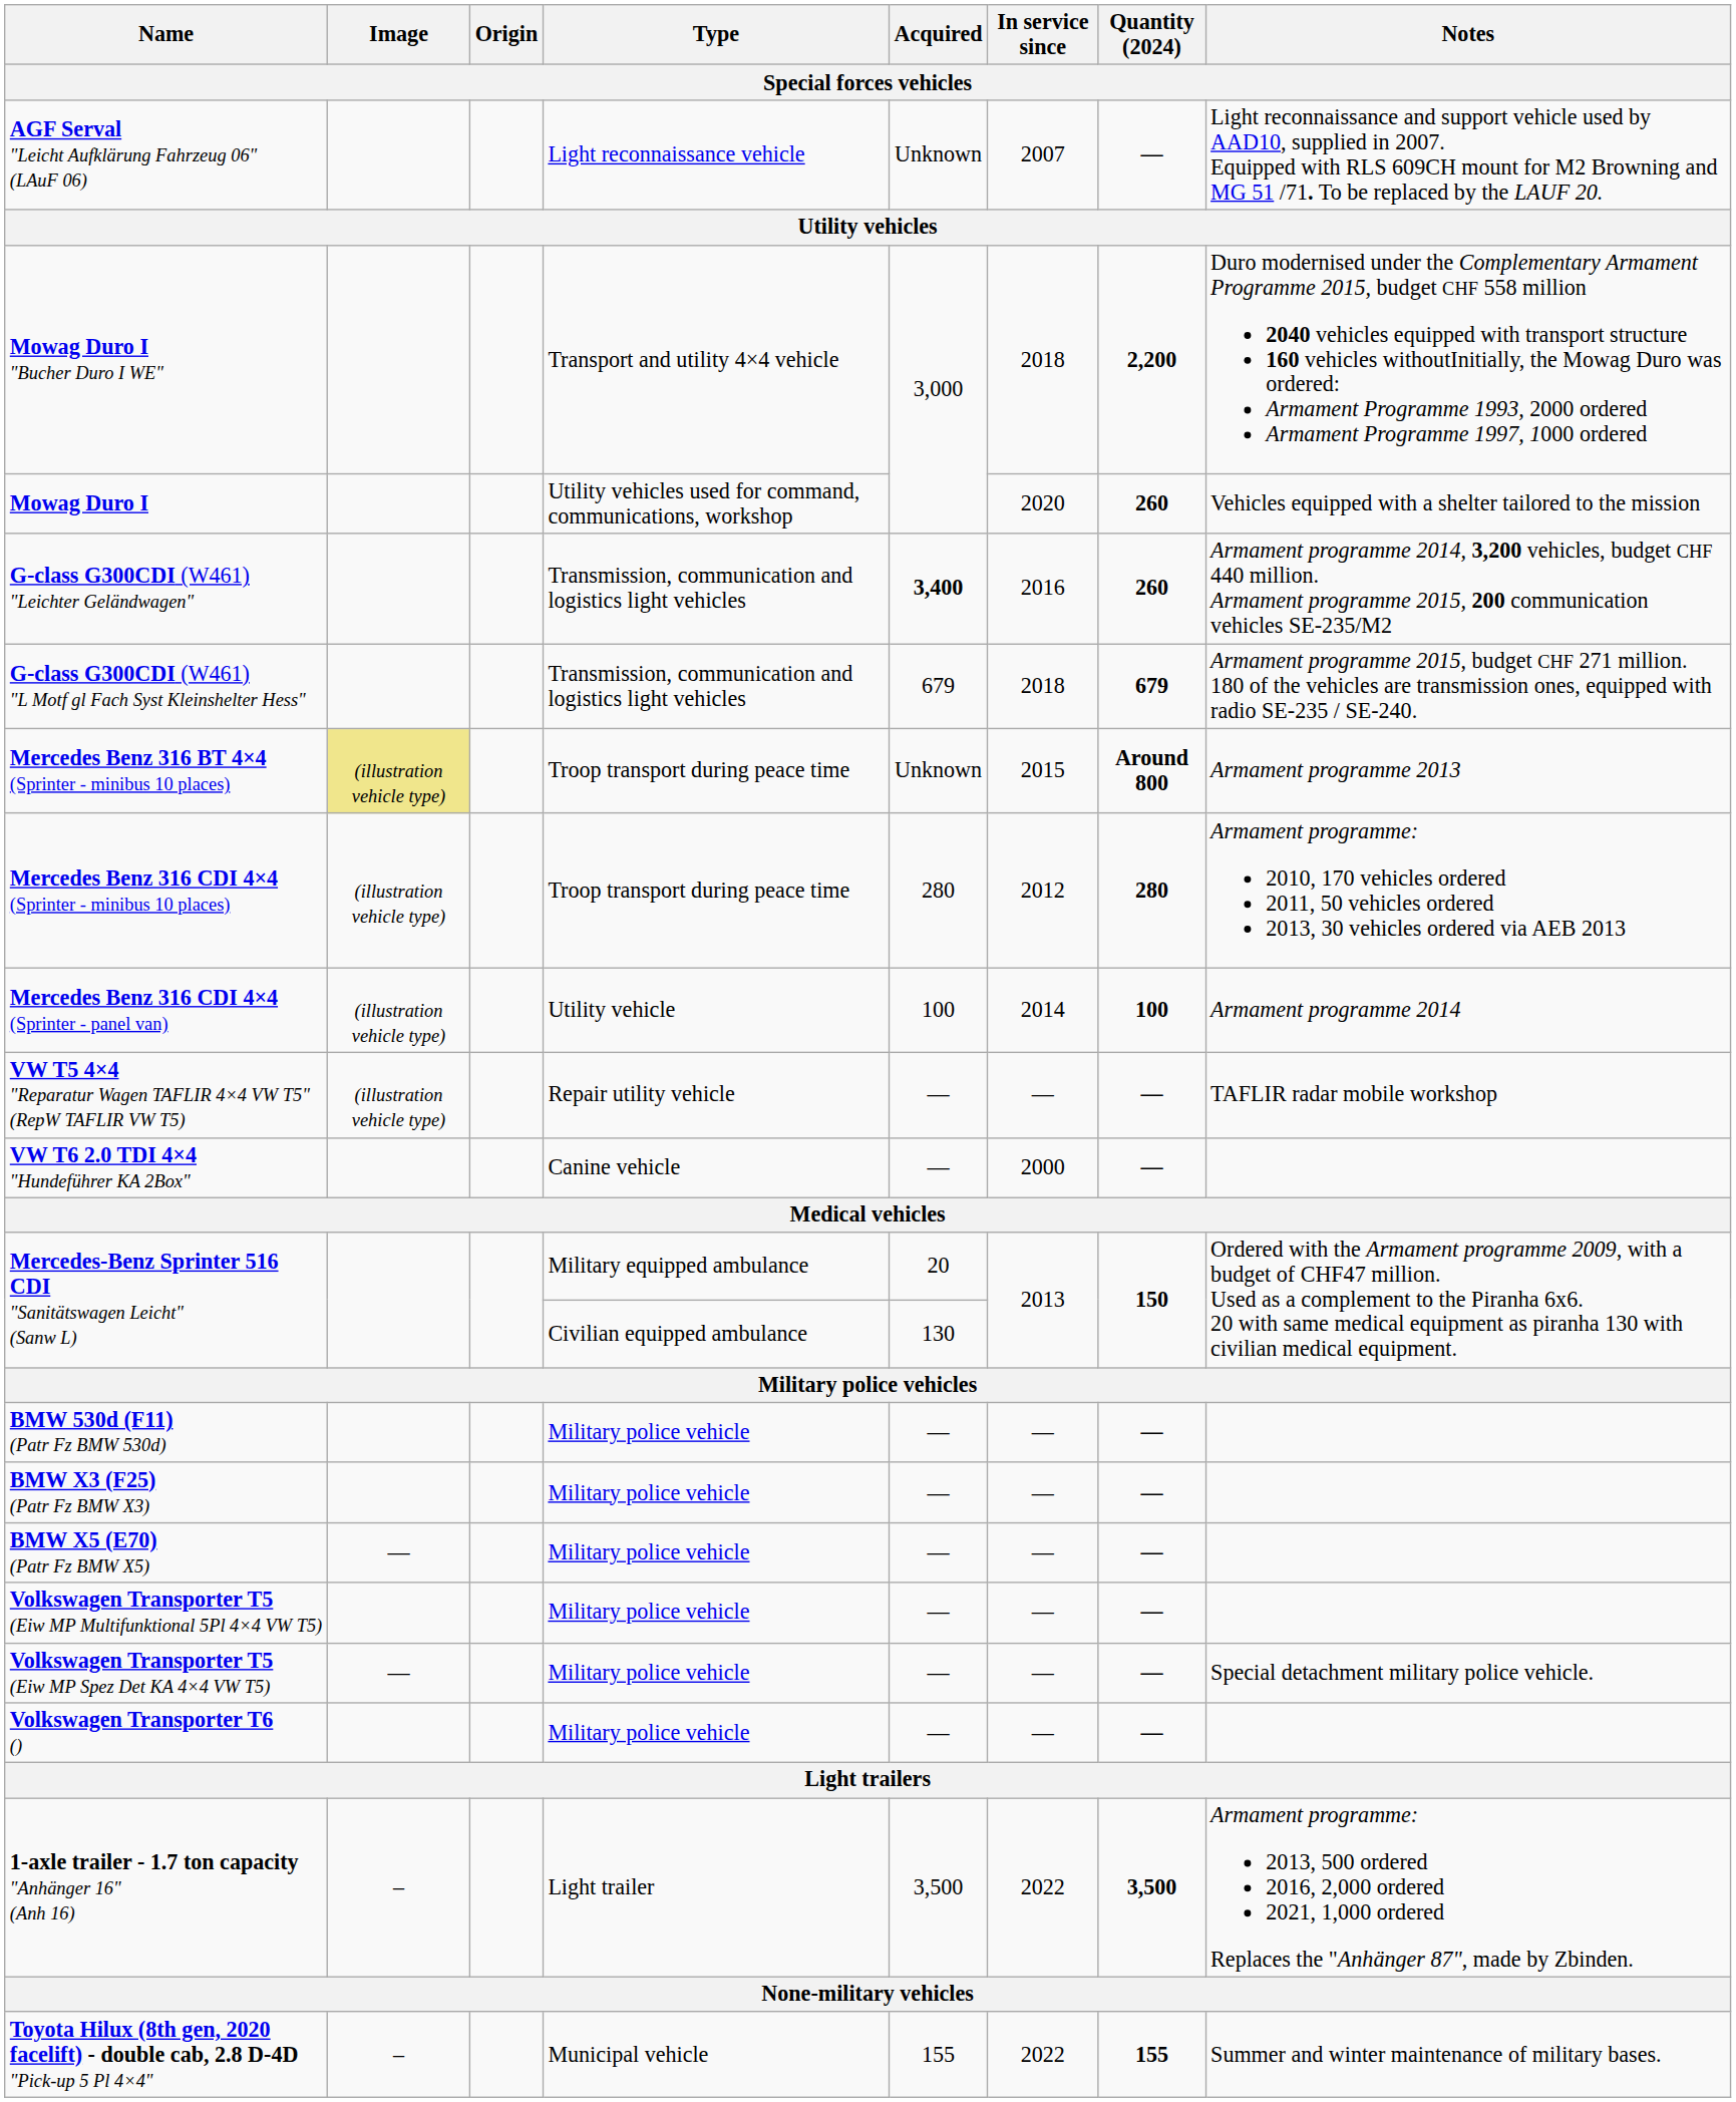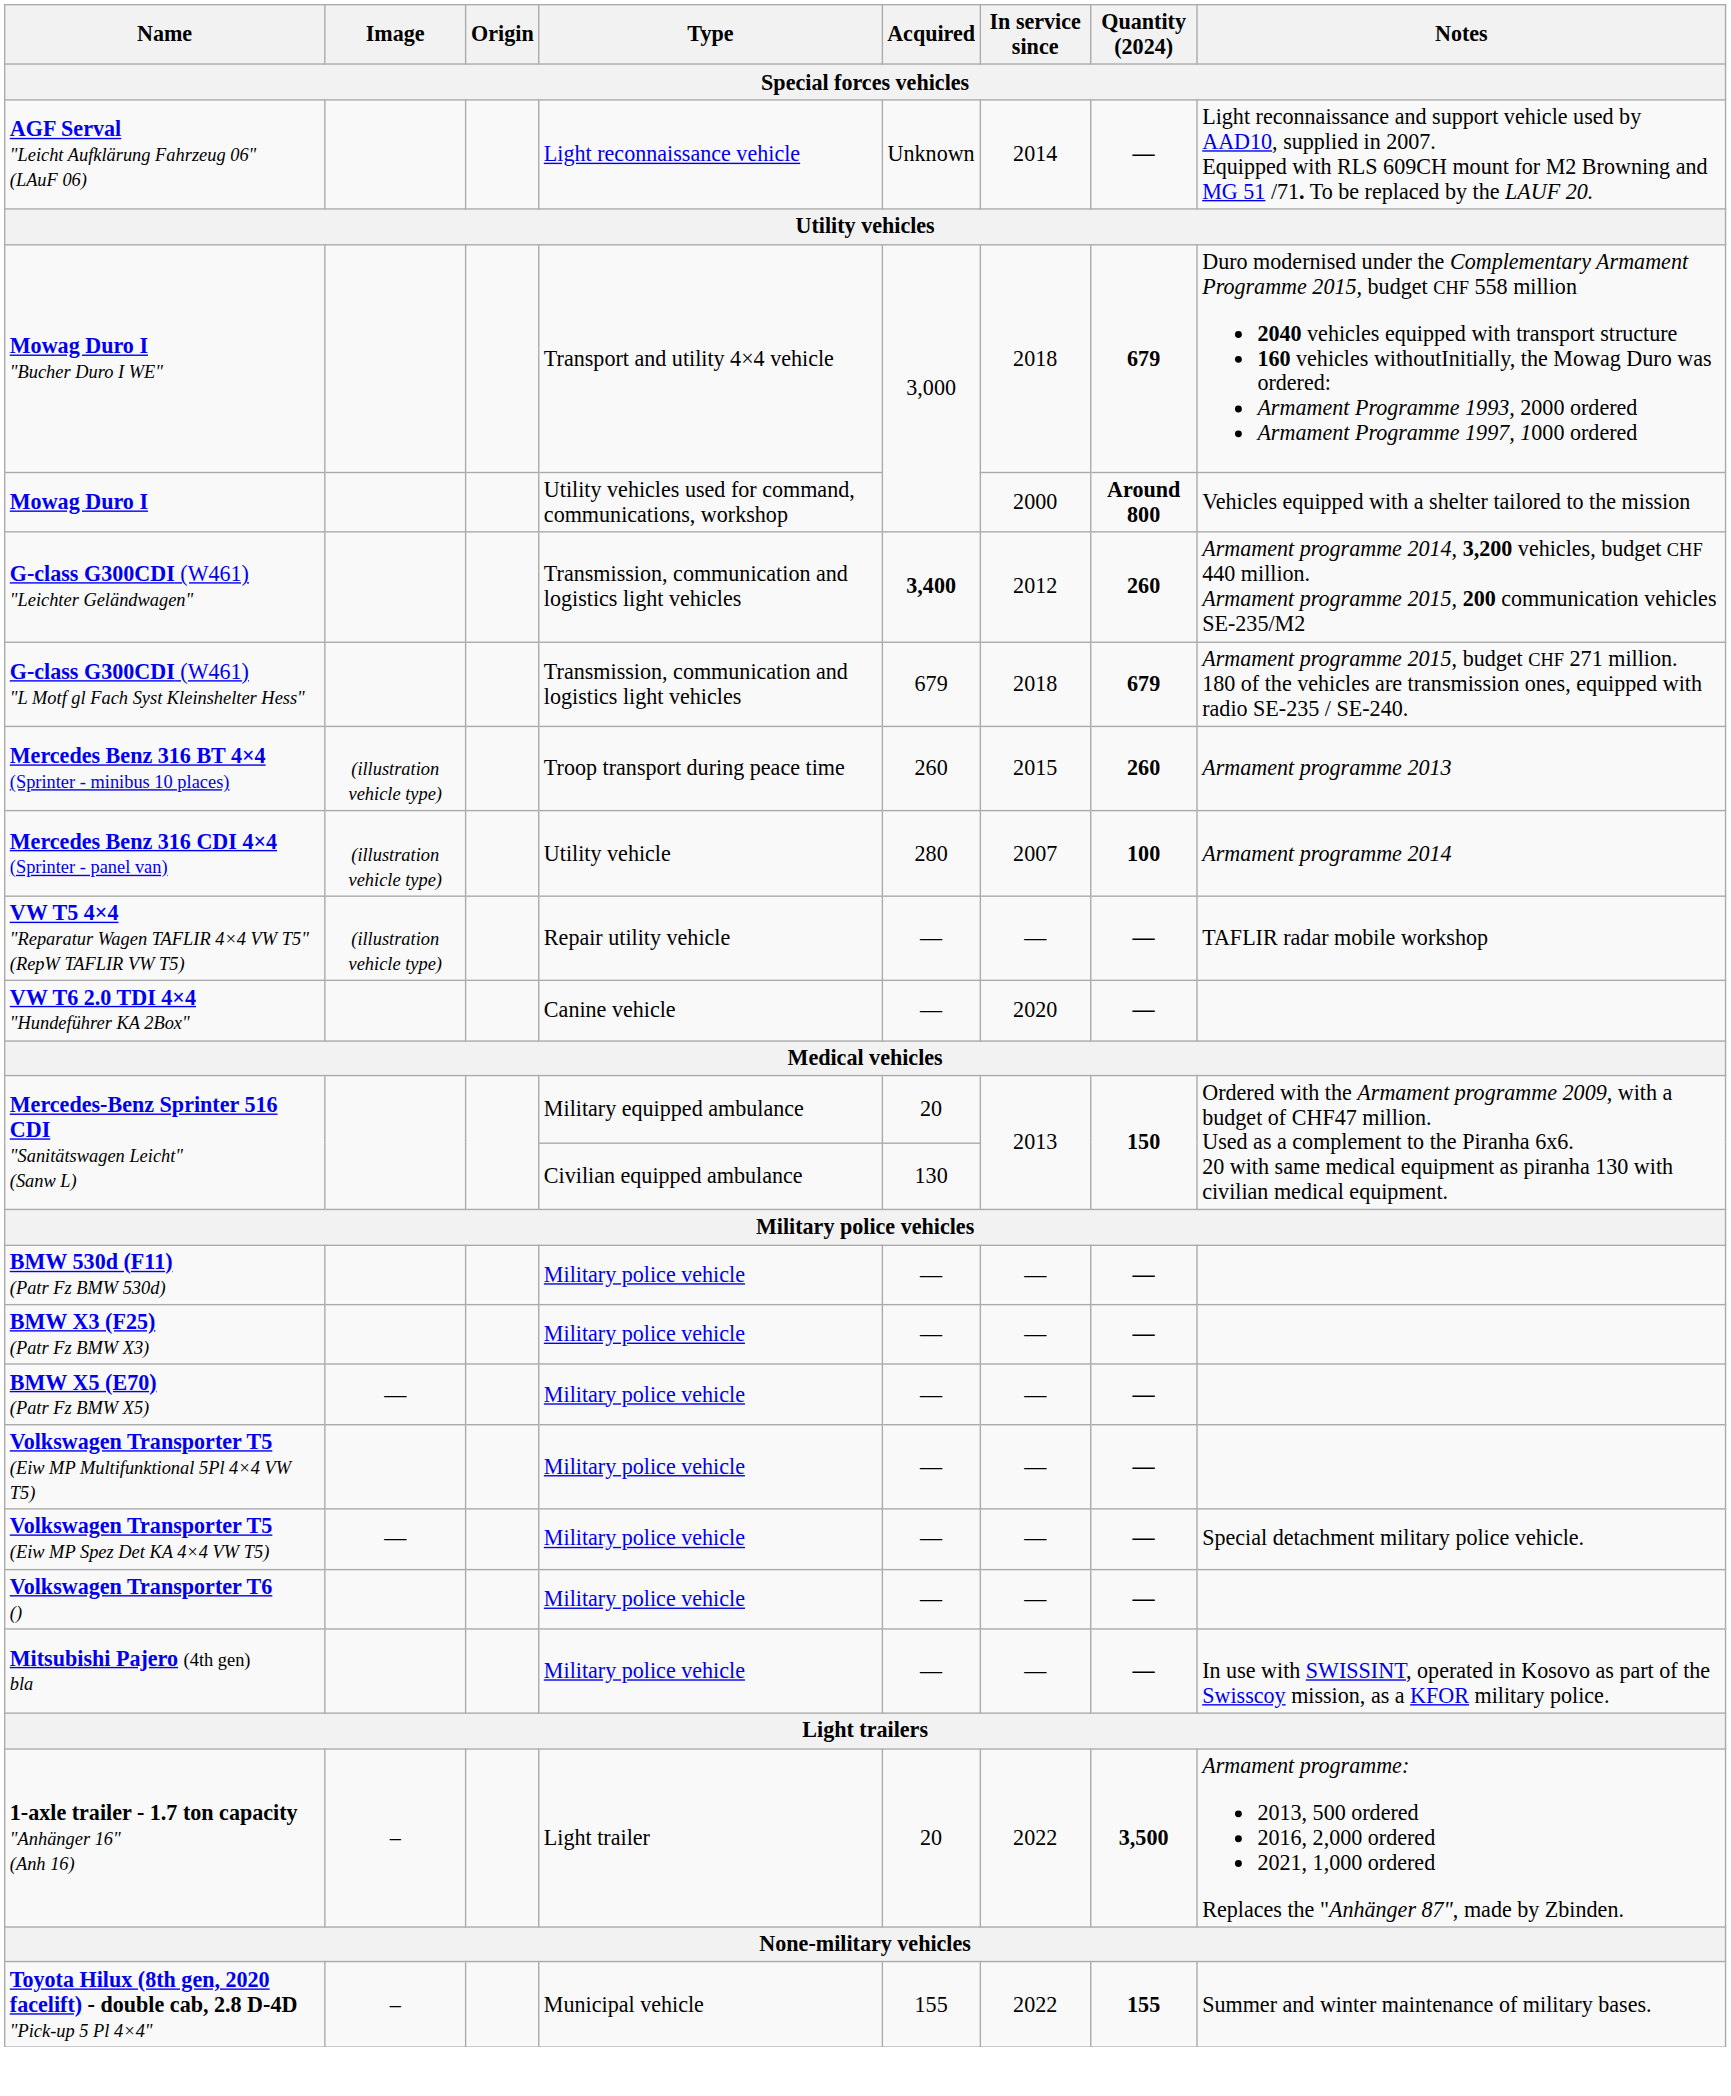AGF Serval "Leicht Aufklärung Fahrzeug 06" (LAuF 06) | In service since: 2007 -> 2014
Mowag Duro I "Bucher Duro I WE" | Quantity (2024): 2,200 -> 679
Mowag Duro I | In service since: 2020 -> 2000
Mowag Duro I | Quantity (2024): 260 -> Around 800
G-class G300CDI (W461) "Leichter Geländwagen" | In service since: 2016 -> 2012
Mercedes Benz 316 BT 4×4 (Sprinter - minibus 10 places) | Image: khaki background -> no background
Mercedes Benz 316 BT 4×4 (Sprinter - minibus 10 places) | Acquired: Unknown -> 260
Mercedes Benz 316 BT 4×4 (Sprinter - minibus 10 places) | Quantity (2024): Around 800 -> 260
- row: Mercedes Benz 316 CDI 4×4 (Sprinter - minibus 10 places) | (illustration vehicle type) | Troop transport during peace time | 280 | 2012 | 280 | Armament programme: 2010, 170 vehicles ordered 2011, 50 vehicles ordered 2013, 30 vehicles ordered via AEB 2013
Mercedes Benz 316 CDI 4×4 (Sprinter - panel van) | Acquired: 100 -> 280
Mercedes Benz 316 CDI 4×4 (Sprinter - panel van) | In service since: 2014 -> 2007
VW T6 2.0 TDI 4×4 "Hundeführer KA 2Box" | In service since: 2000 -> 2020
+ row: Mitsubishi Pajero (4th gen) bla | Military police vehicle | — | ― | ― | In use with SWISSINT, operated in Kosovo as part of the Swisscoy mission, as a KFOR military police.
1-axle trailer - 1.7 ton capacity "Anhänger 16" (Anh 16) | Acquired: 3,500 -> 20
